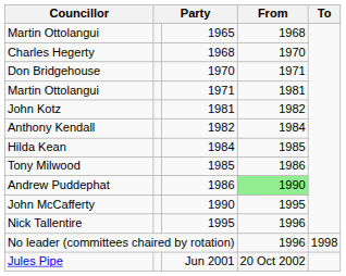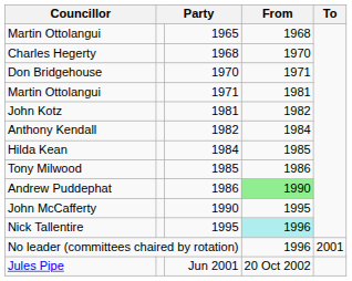Nick Tallentire | From: no background -> paleturquoise background
No leader (committees chaired by rotation) | To: 1998 -> 2001
